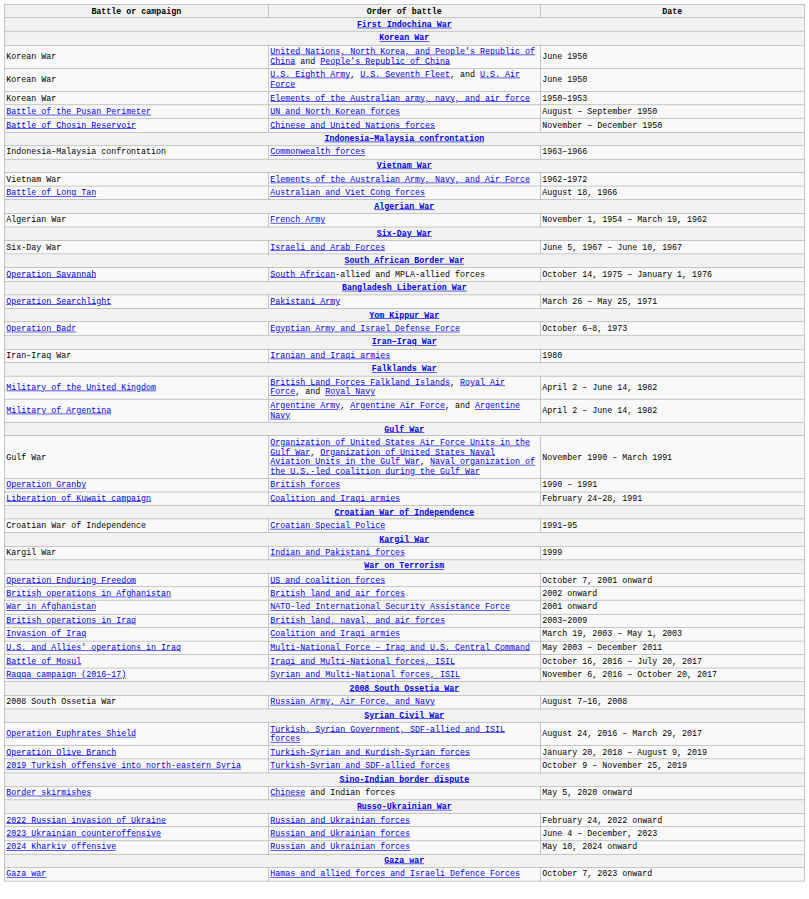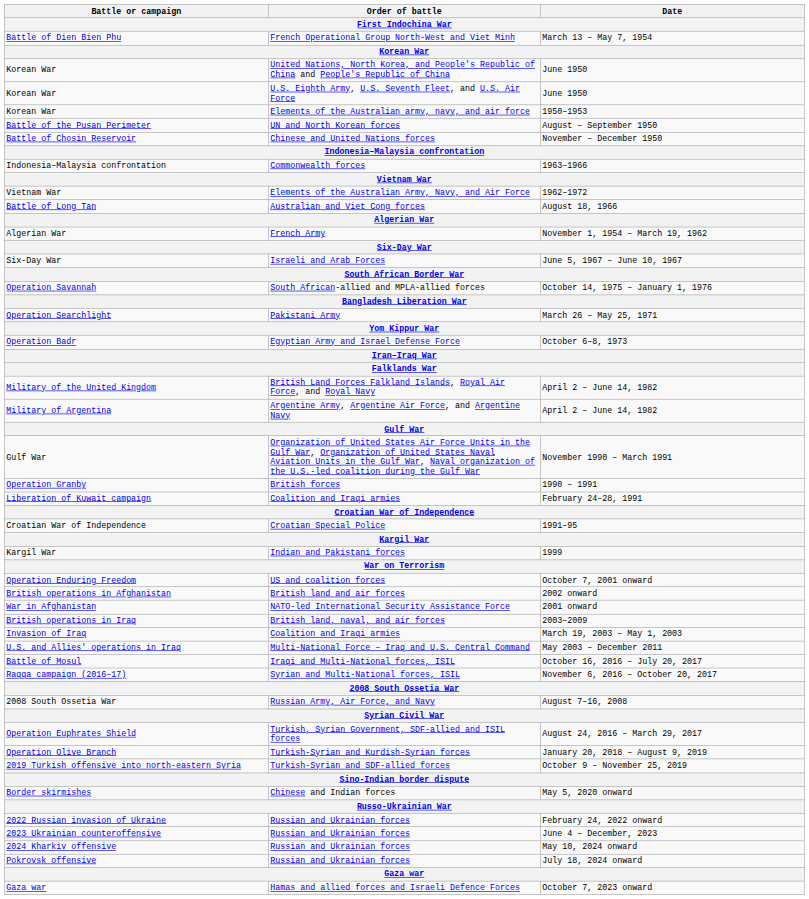+ row: Battle of Dien Bien Phu | French Operational Group North-West and Viet Minh | March 13 – May 7, 1954
- row: Iran–Iraq War | Iranian and Iraqi armies | 1980
+ row: Pokrovsk offensive | Russian and Ukrainian forces | July 18, 2024 onward
